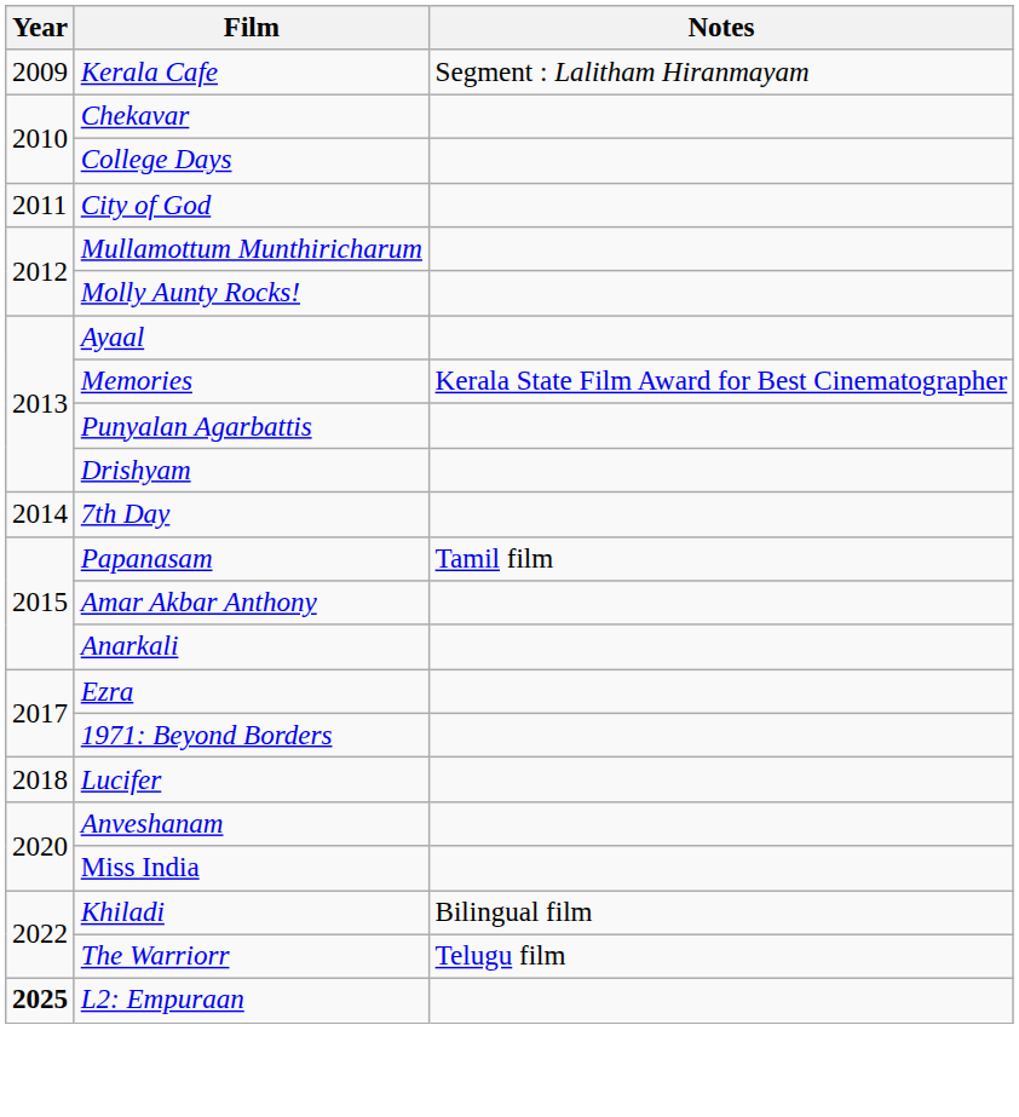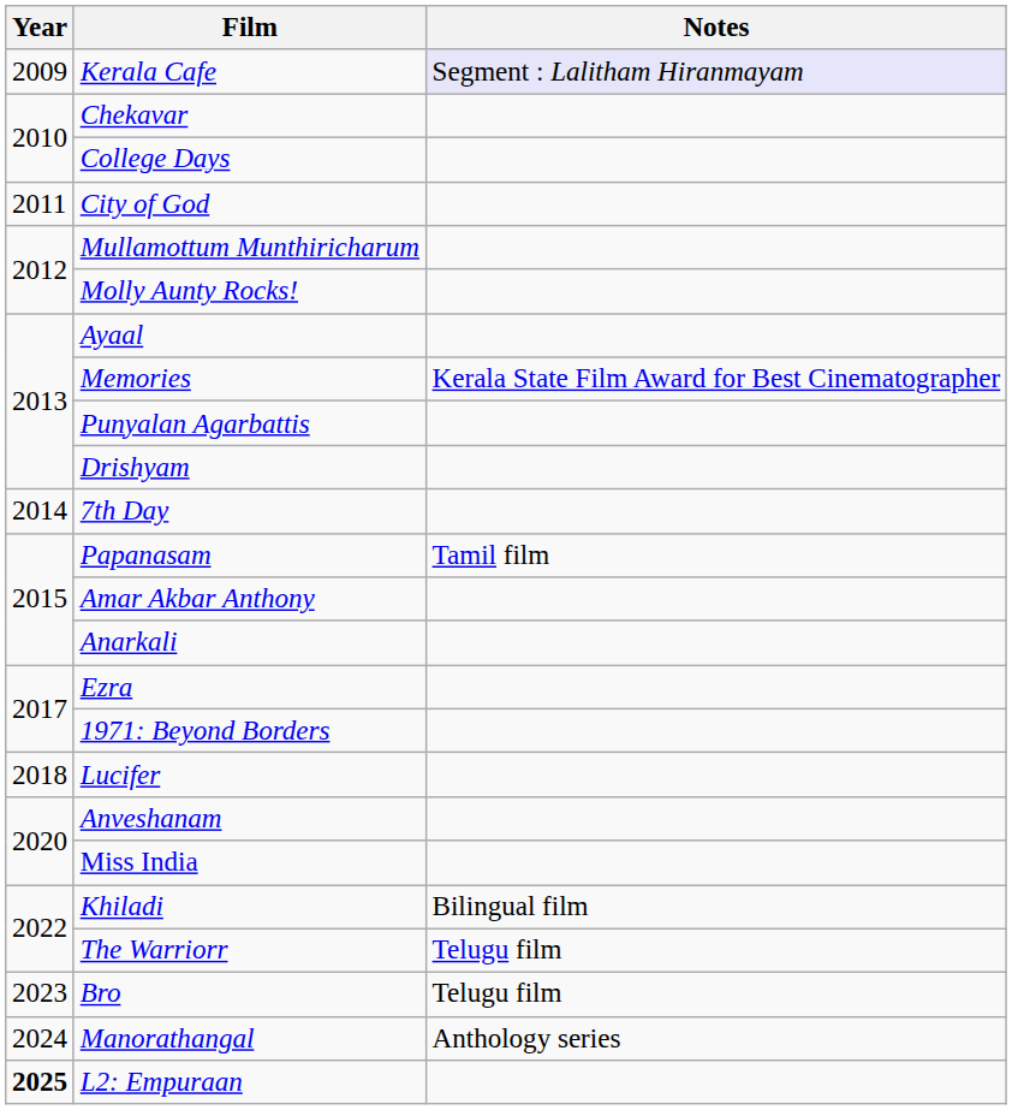Kerala Cafe | Notes: no background -> lavender background
+ row: 2023 | Bro | Telugu film
+ row: 2024 | Manorathangal | Anthology series
